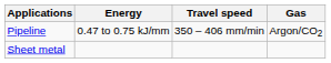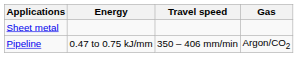rows swapped: Sheet metal <-> Pipeline
